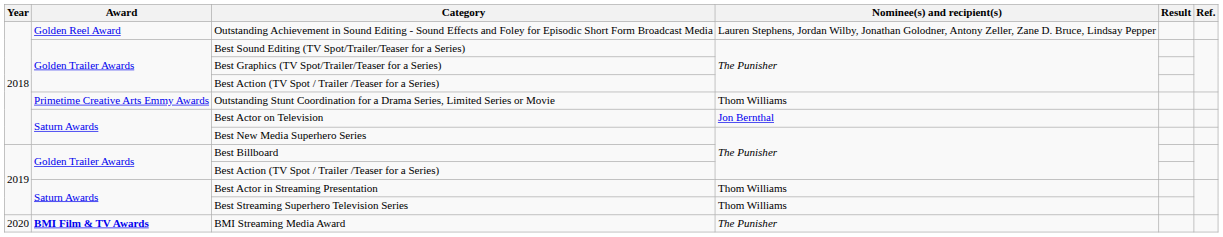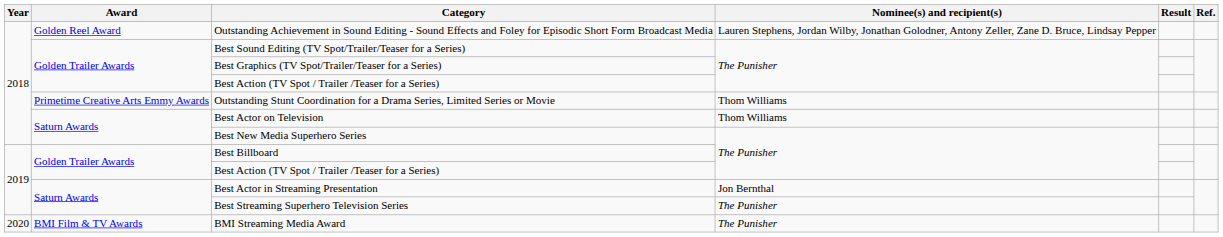Best Actor on Television | Nominee(s) and recipient(s): Jon Bernthal -> Thom Williams
Best Actor in Streaming Presentation | Nominee(s) and recipient(s): Thom Williams -> Jon Bernthal
Best Streaming Superhero Television Series | Nominee(s) and recipient(s): Thom Williams -> The Punisher
BMI Streaming Media Award | Award: bold -> normal
